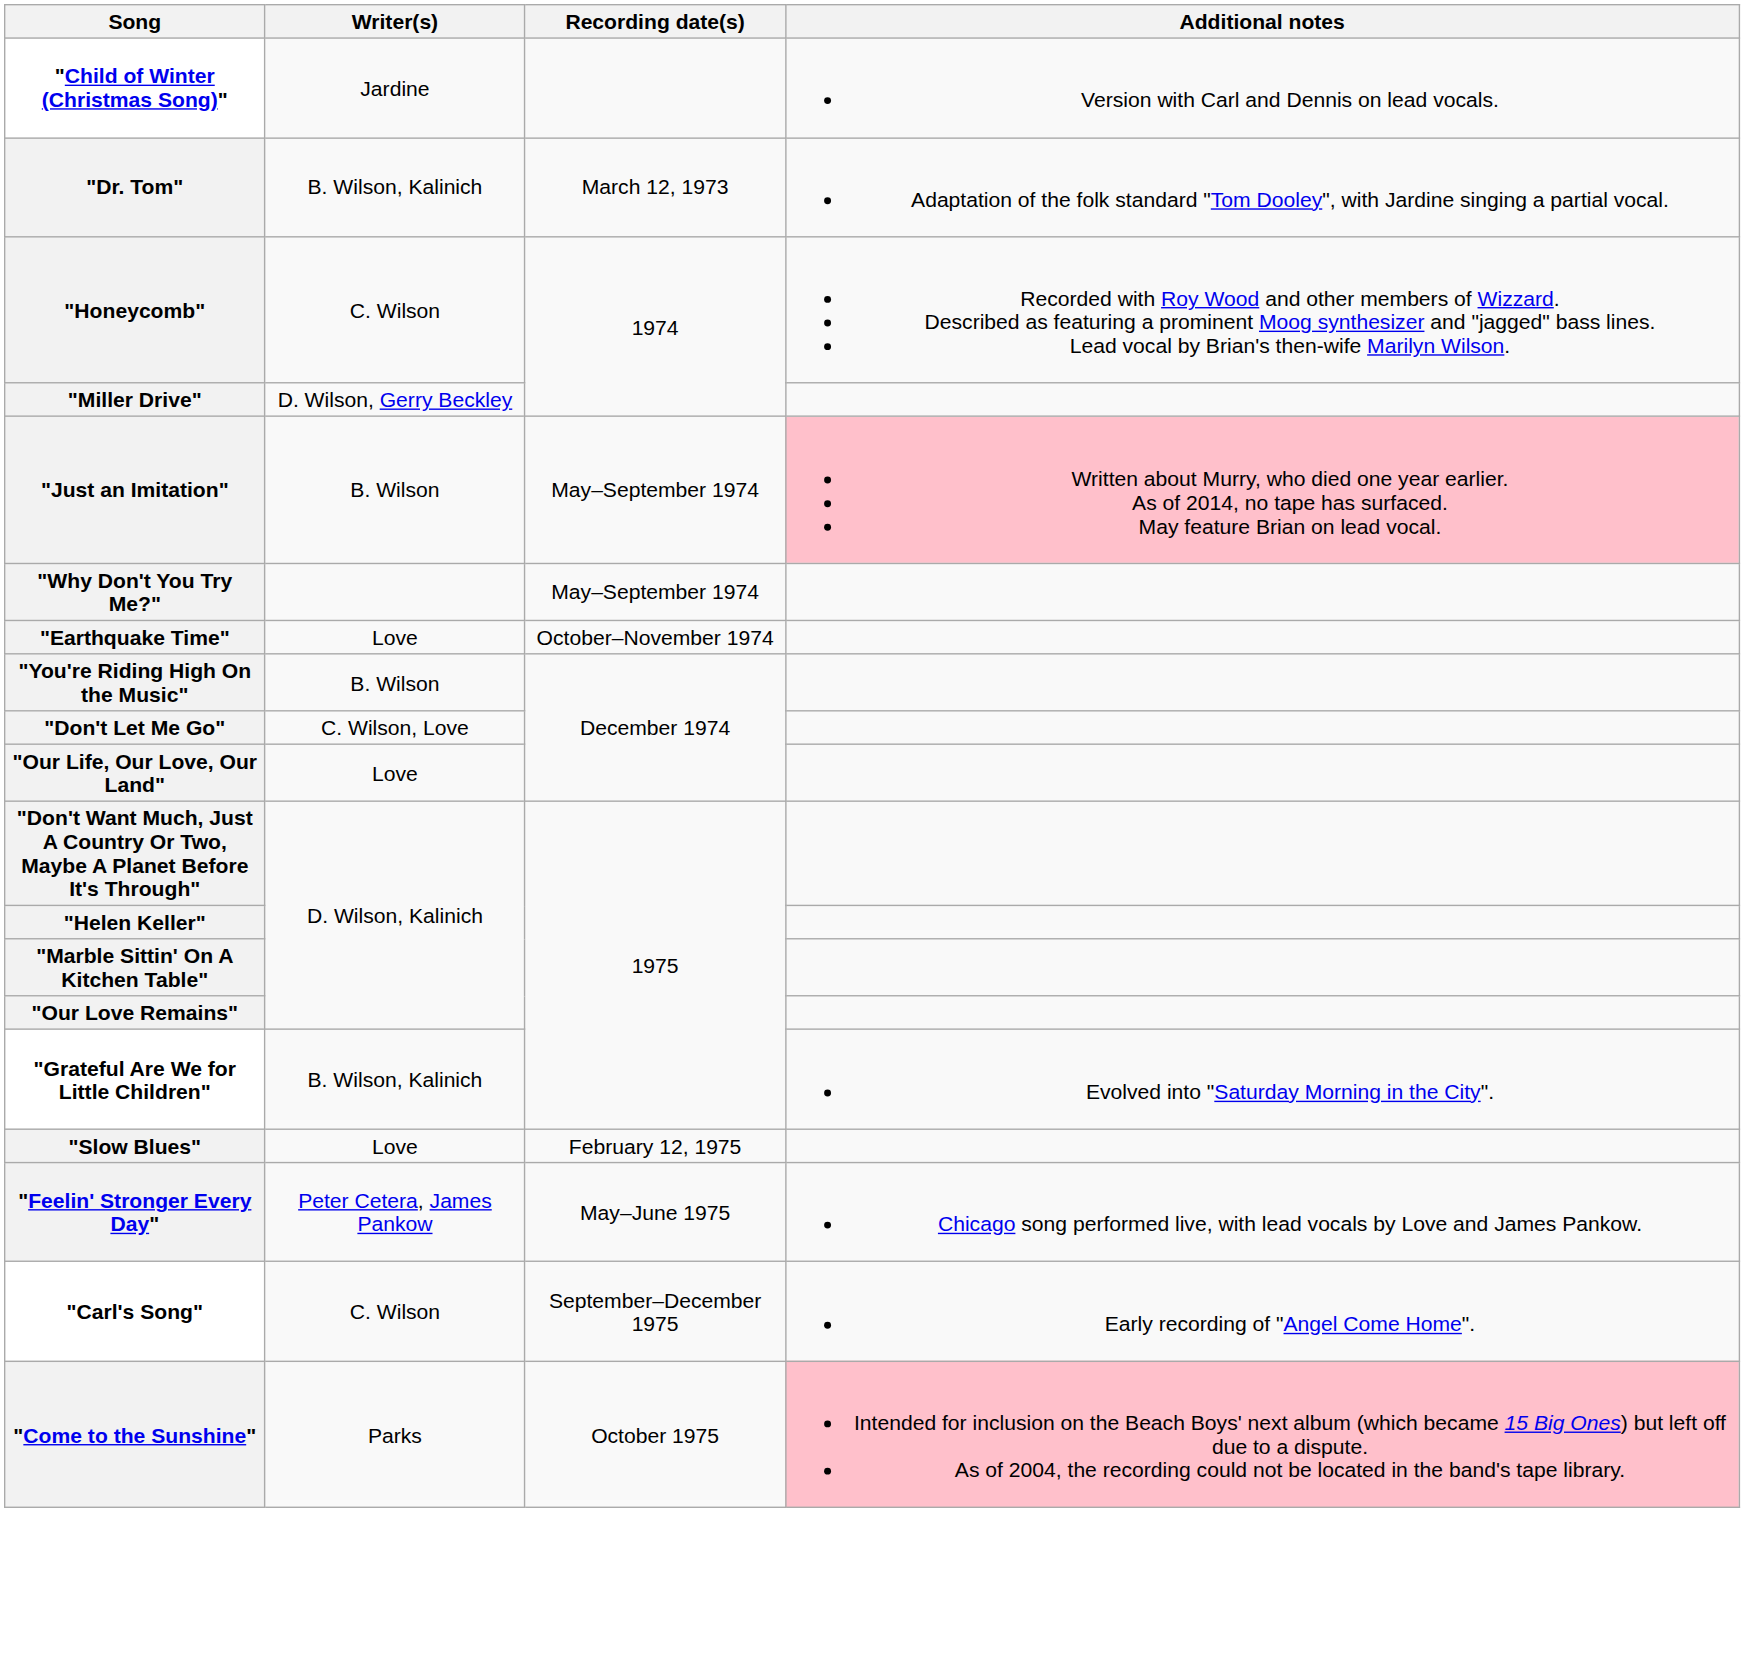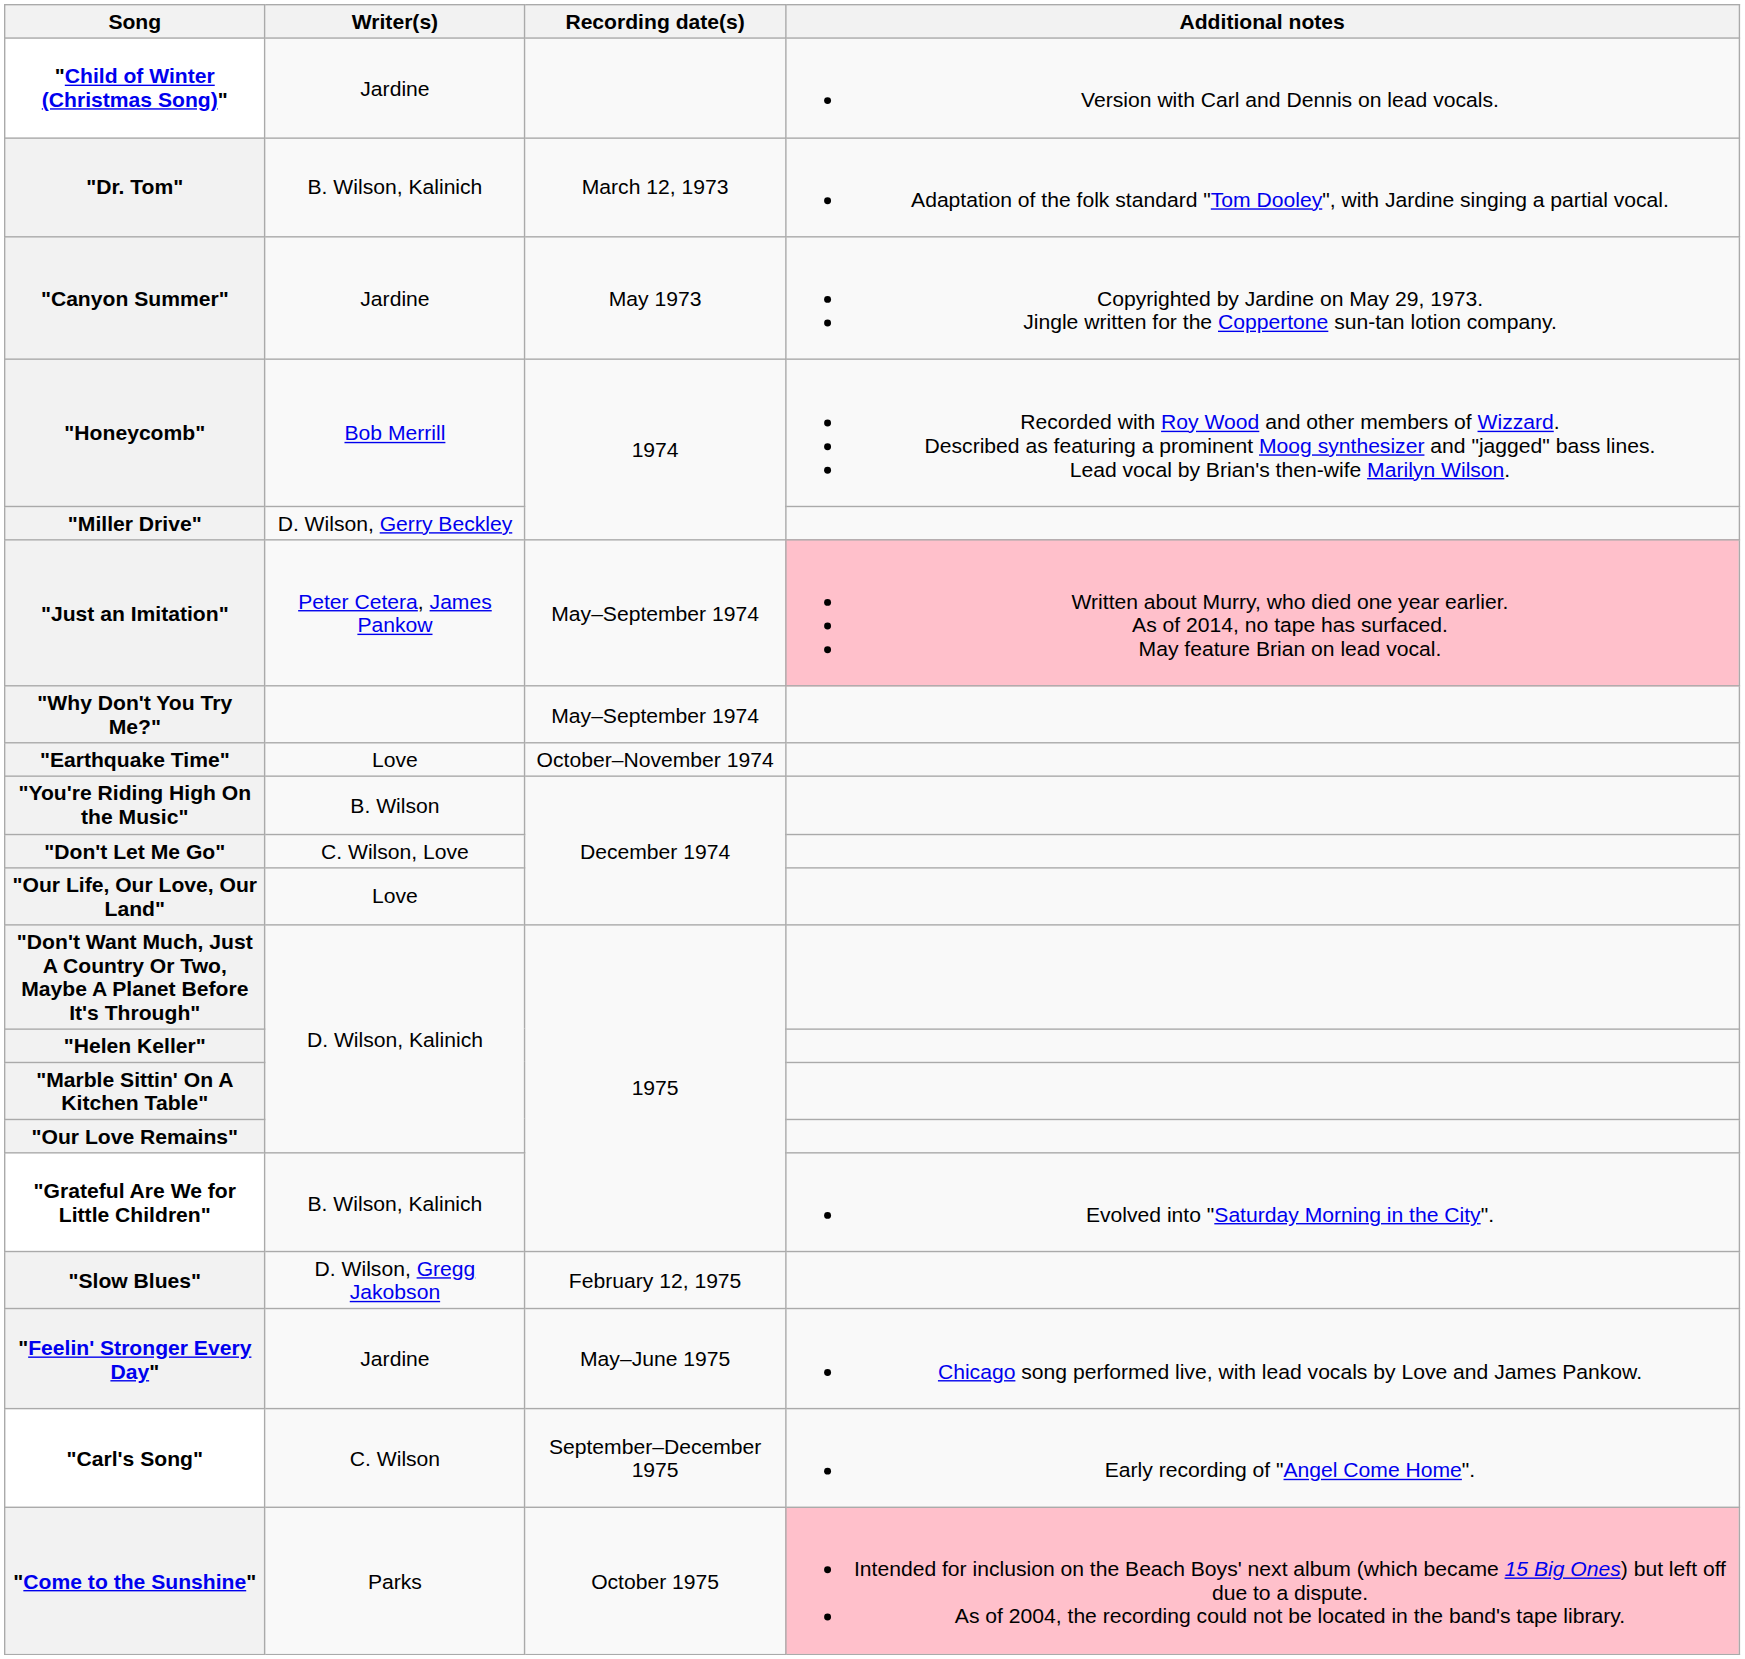+ row: "Canyon Summer" | Jardine | May 1973 | Copyrighted by Jardine on May 29, 1973. Jingle written for the Coppertone sun-tan lotion company.
"Honeycomb" | Writer(s): C. Wilson -> Bob Merrill
"Just an Imitation" | Writer(s): B. Wilson -> Peter Cetera, James Pankow
"Slow Blues" | Writer(s): Love -> D. Wilson, Gregg Jakobson
"Feelin' Stronger Every Day" | Writer(s): Peter Cetera, James Pankow -> Jardine
